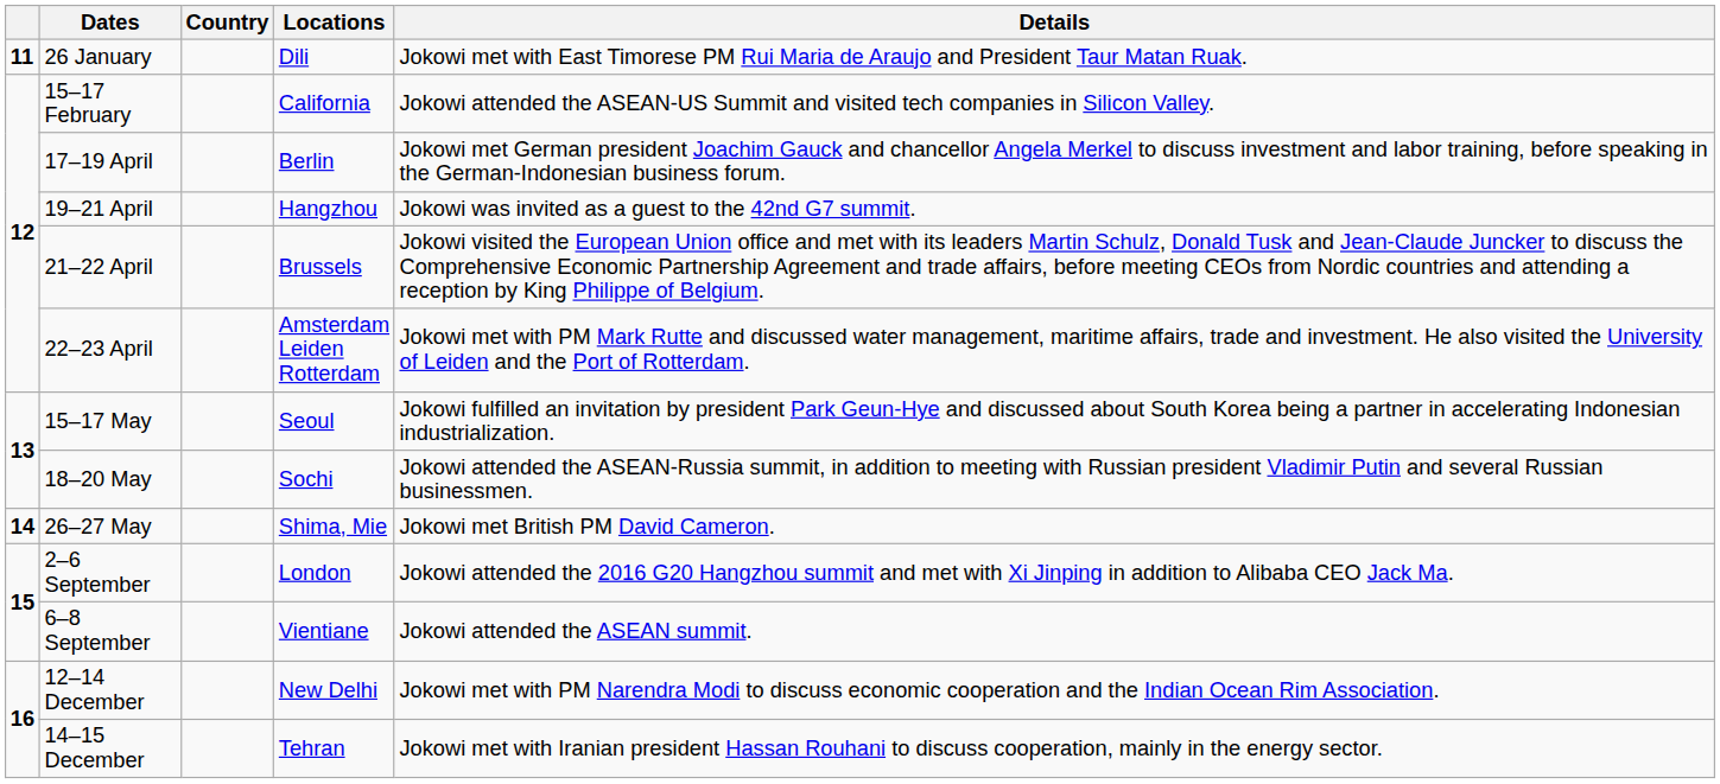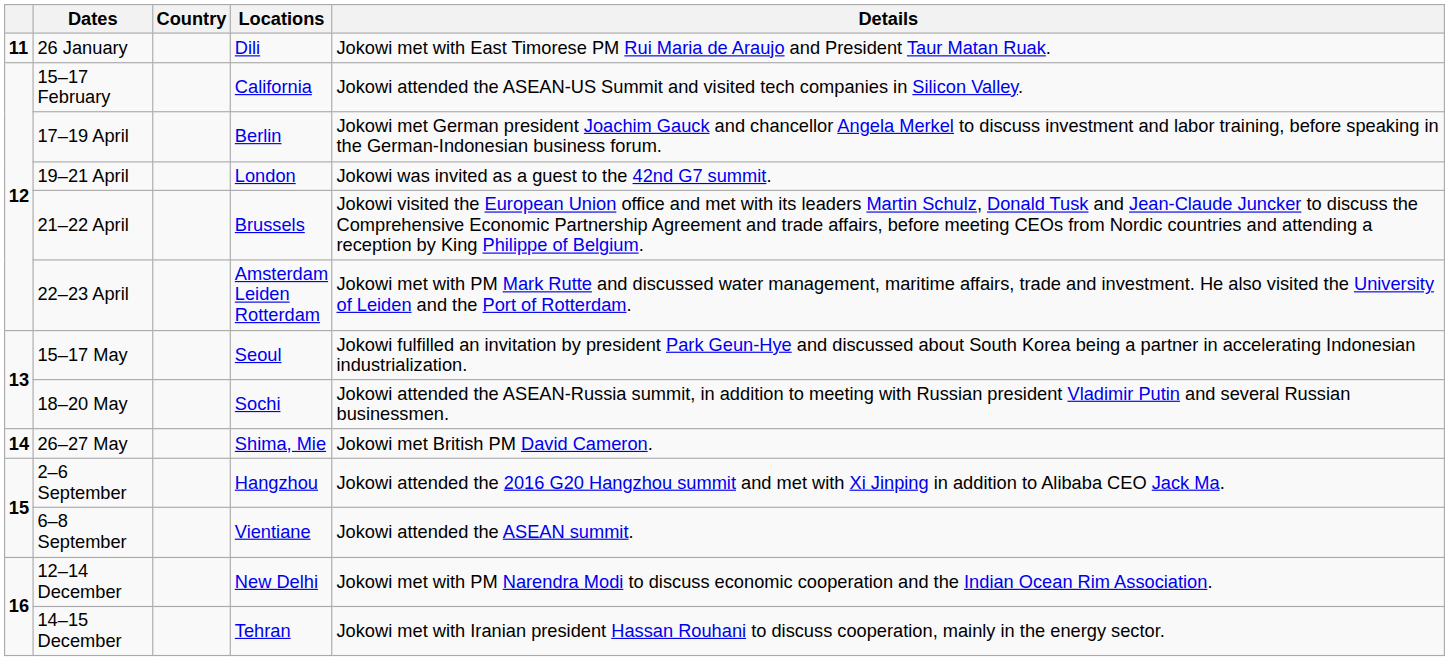19–21 April | Locations: Hangzhou -> London
2–6 September | Locations: London -> Hangzhou
